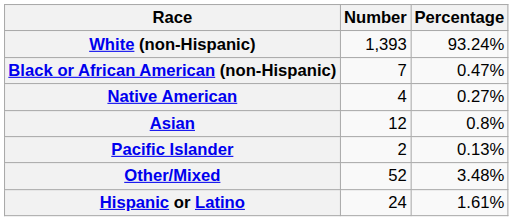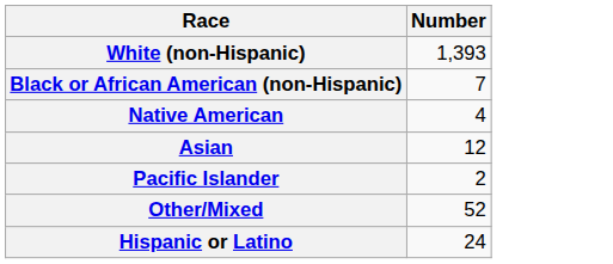- column: Percentage | 93.24% | 0.47% | 0.27% | 0.8% | 0.13% | 3.48% | 1.61%
